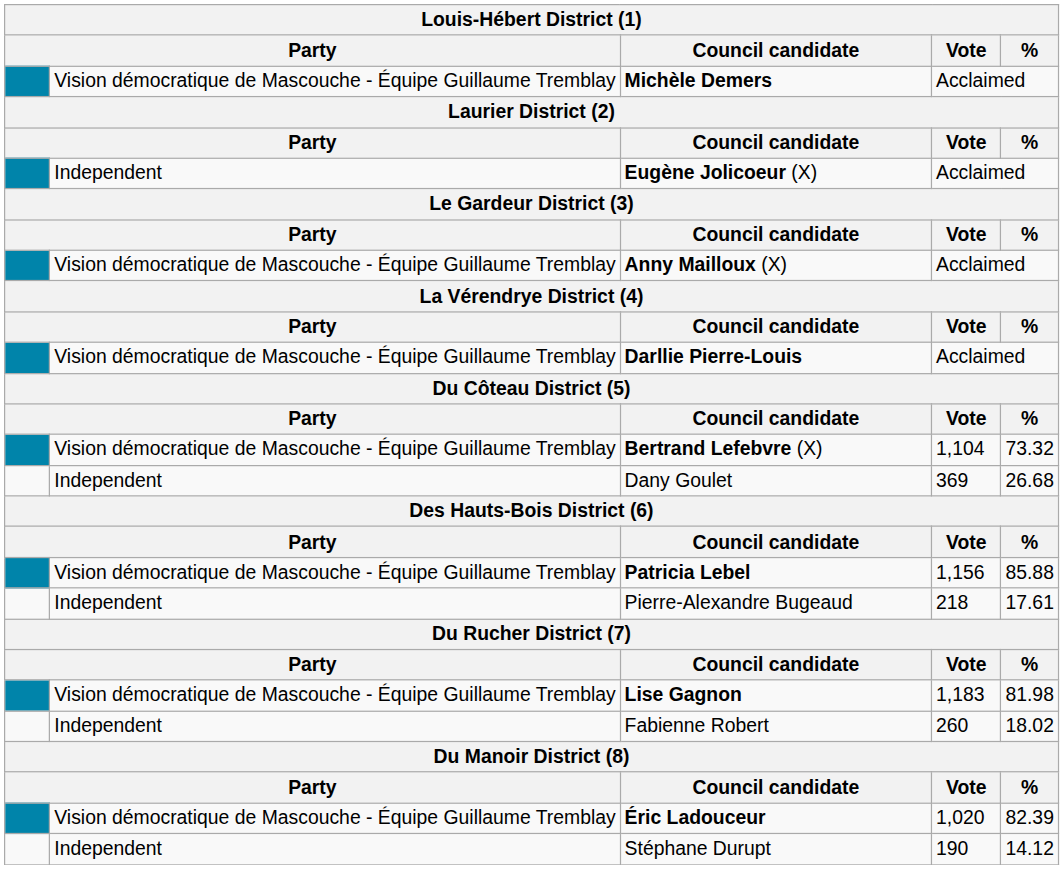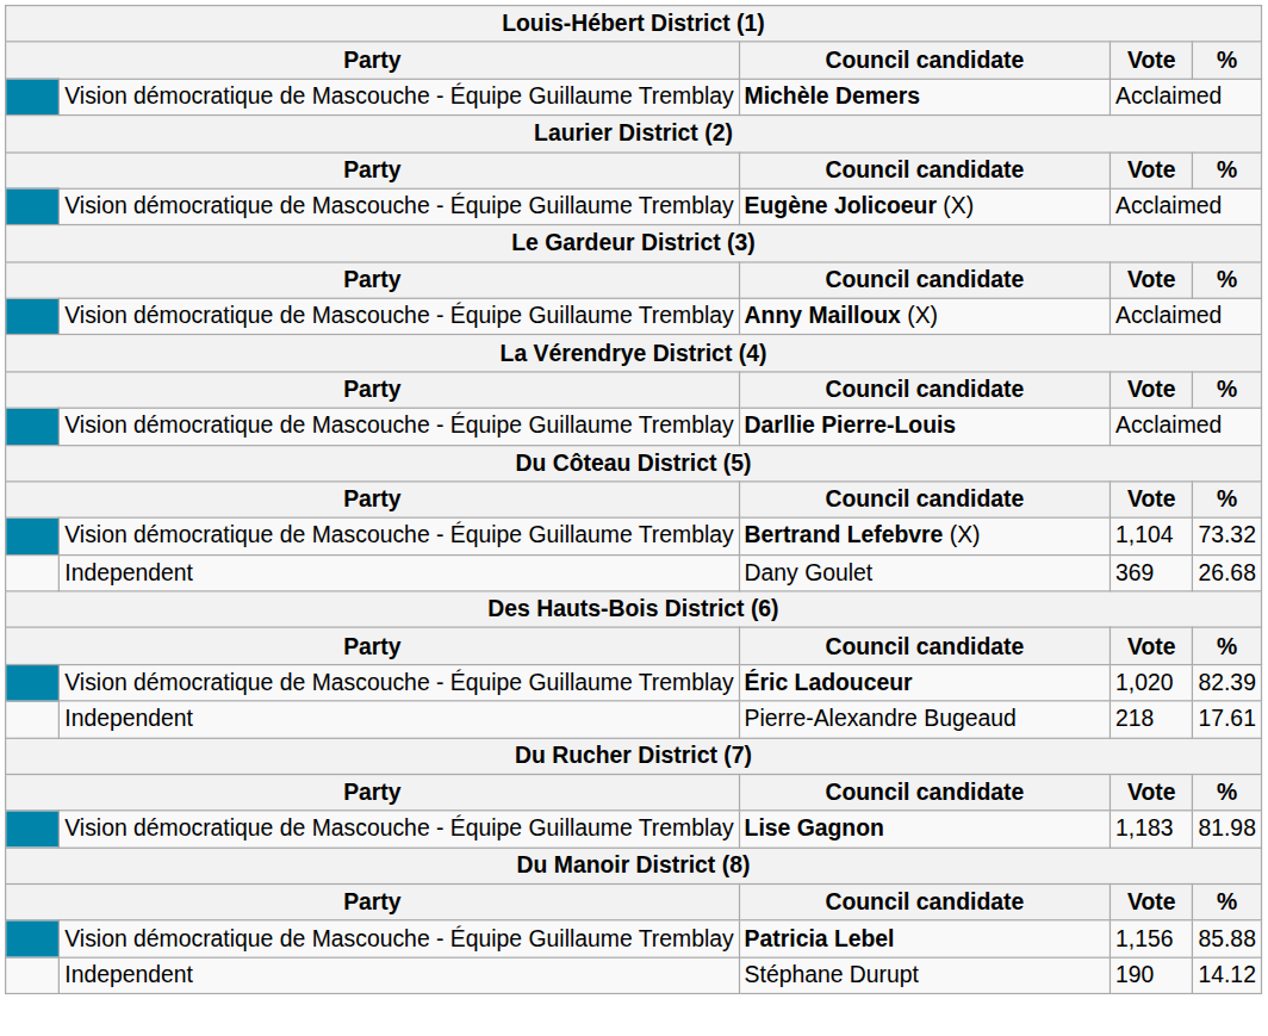Eugène Jolicoeur (X) | column 2: Independent -> Vision démocratique de Mascouche - Équipe Guillaume Tremblay
rows swapped: Éric Ladouceur <-> Patricia Lebel
- row: Independent | Fabienne Robert | 260 | 18.02
